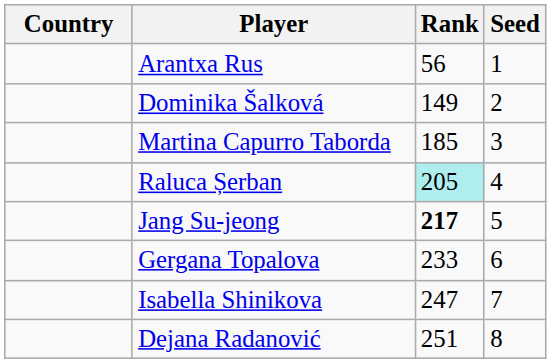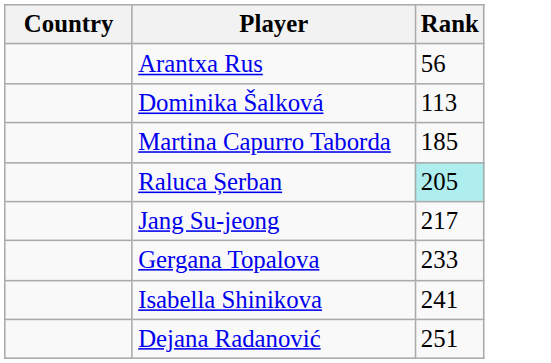- column: Seed | 1 | 2 | 3 | 4 | 5 | 6 | 7 | 8
Dominika Šalková | Rank: 149 -> 113
Jang Su-jeong | Rank: bold -> normal
Isabella Shinikova | Rank: 247 -> 241
